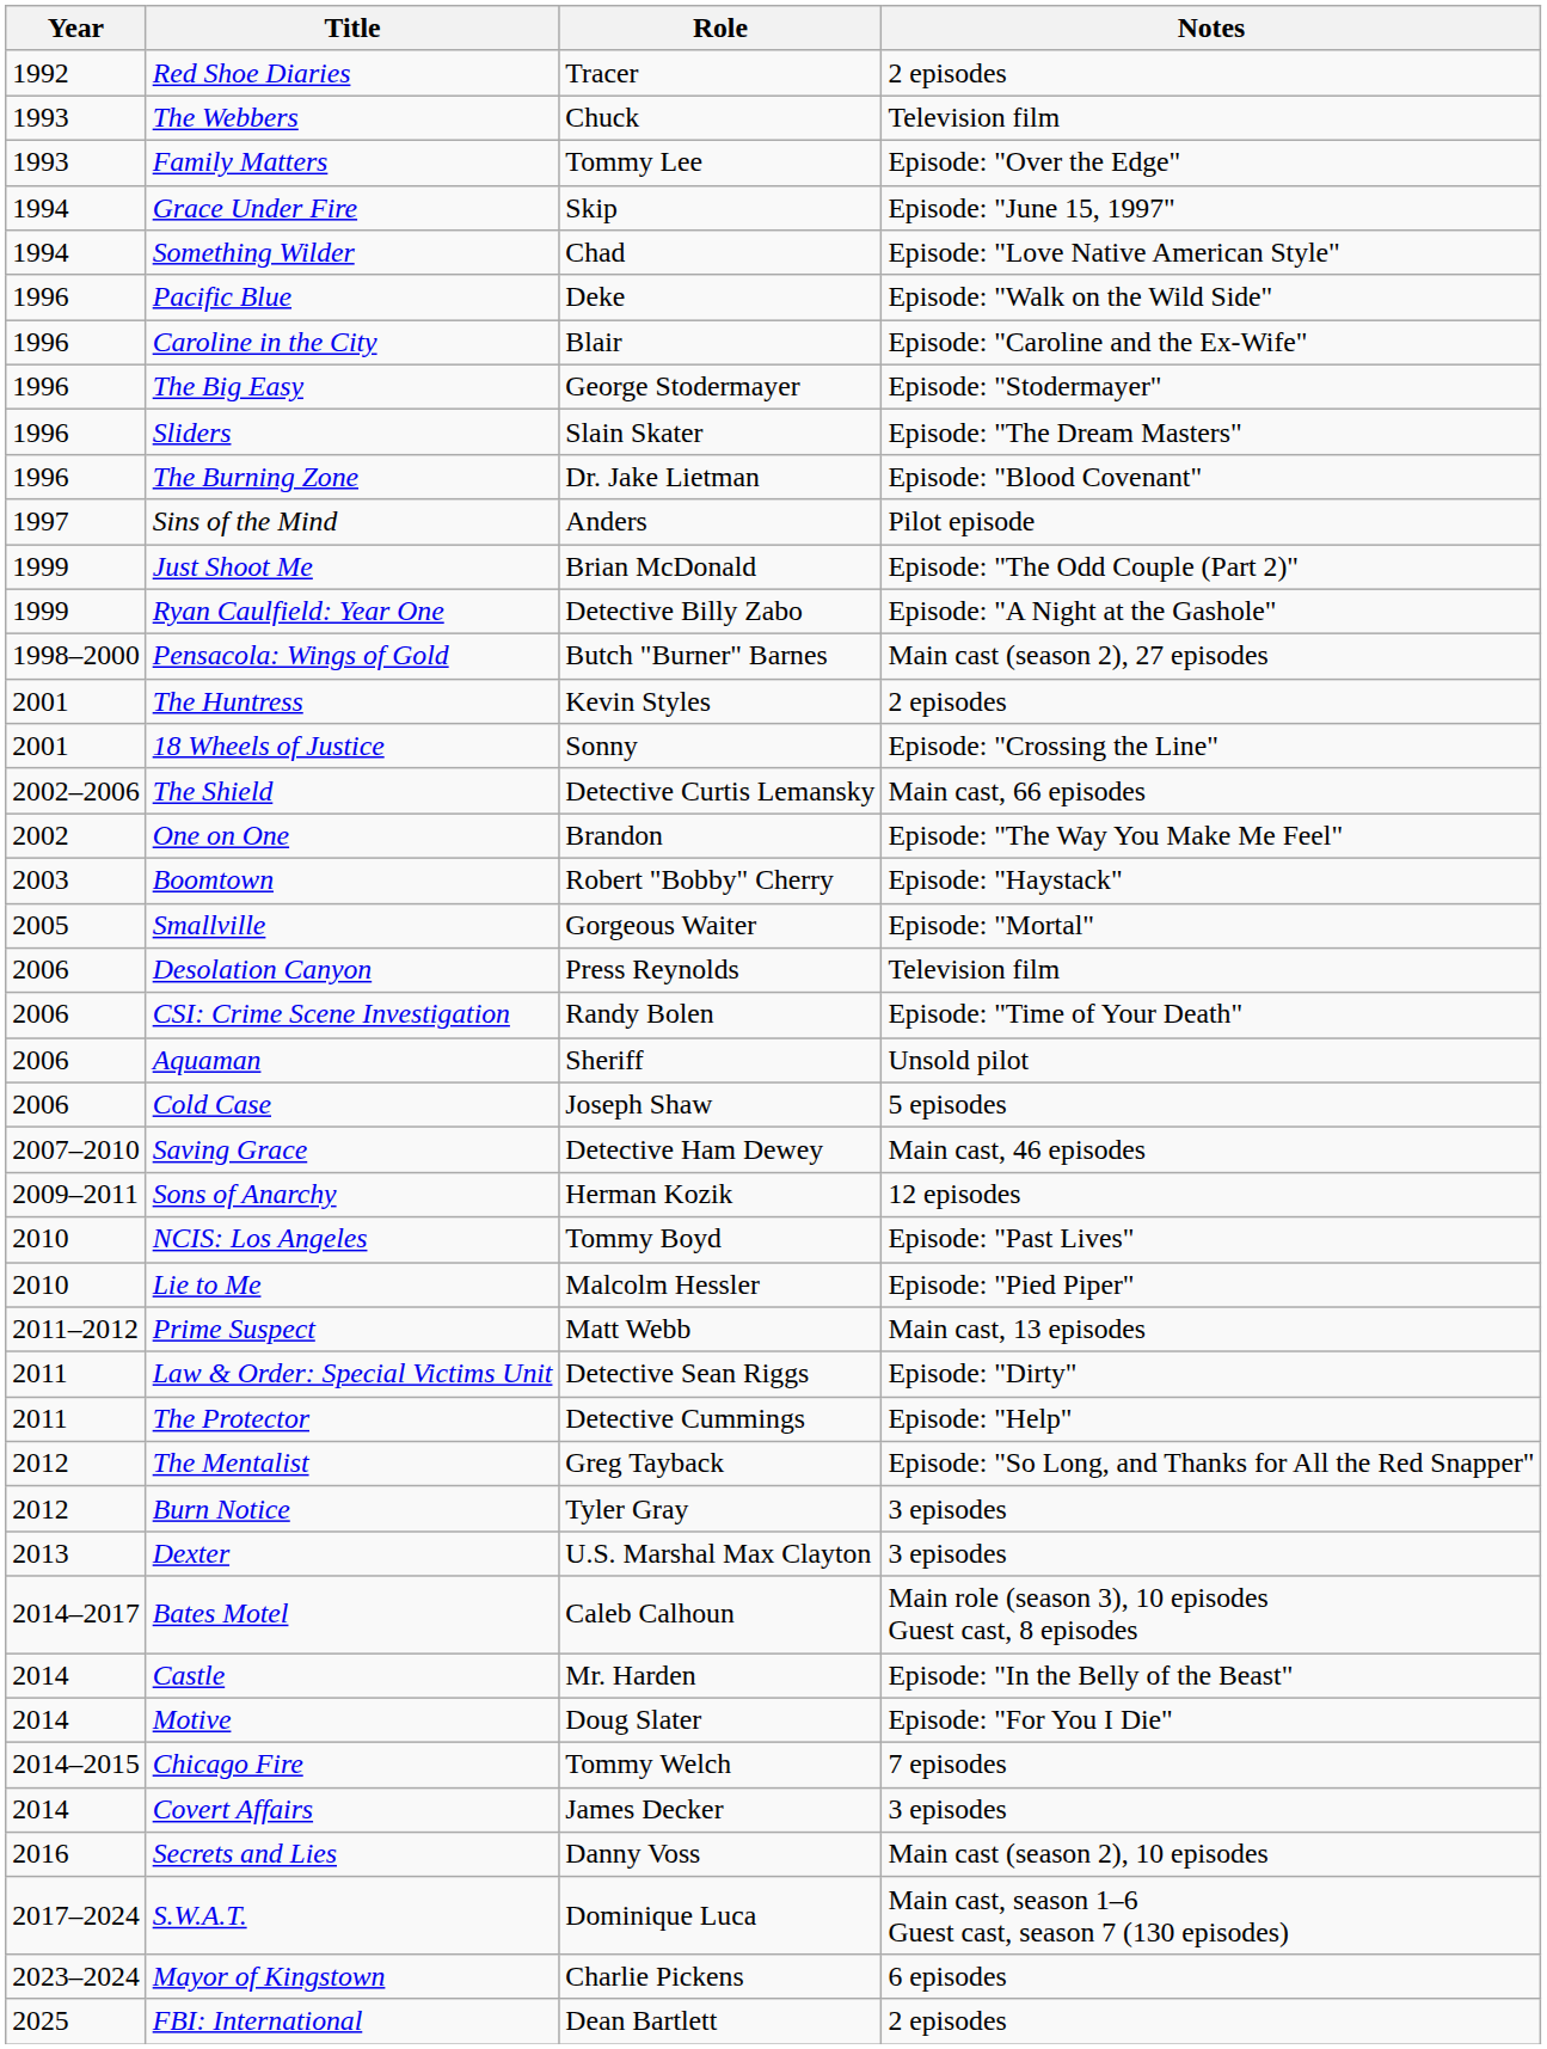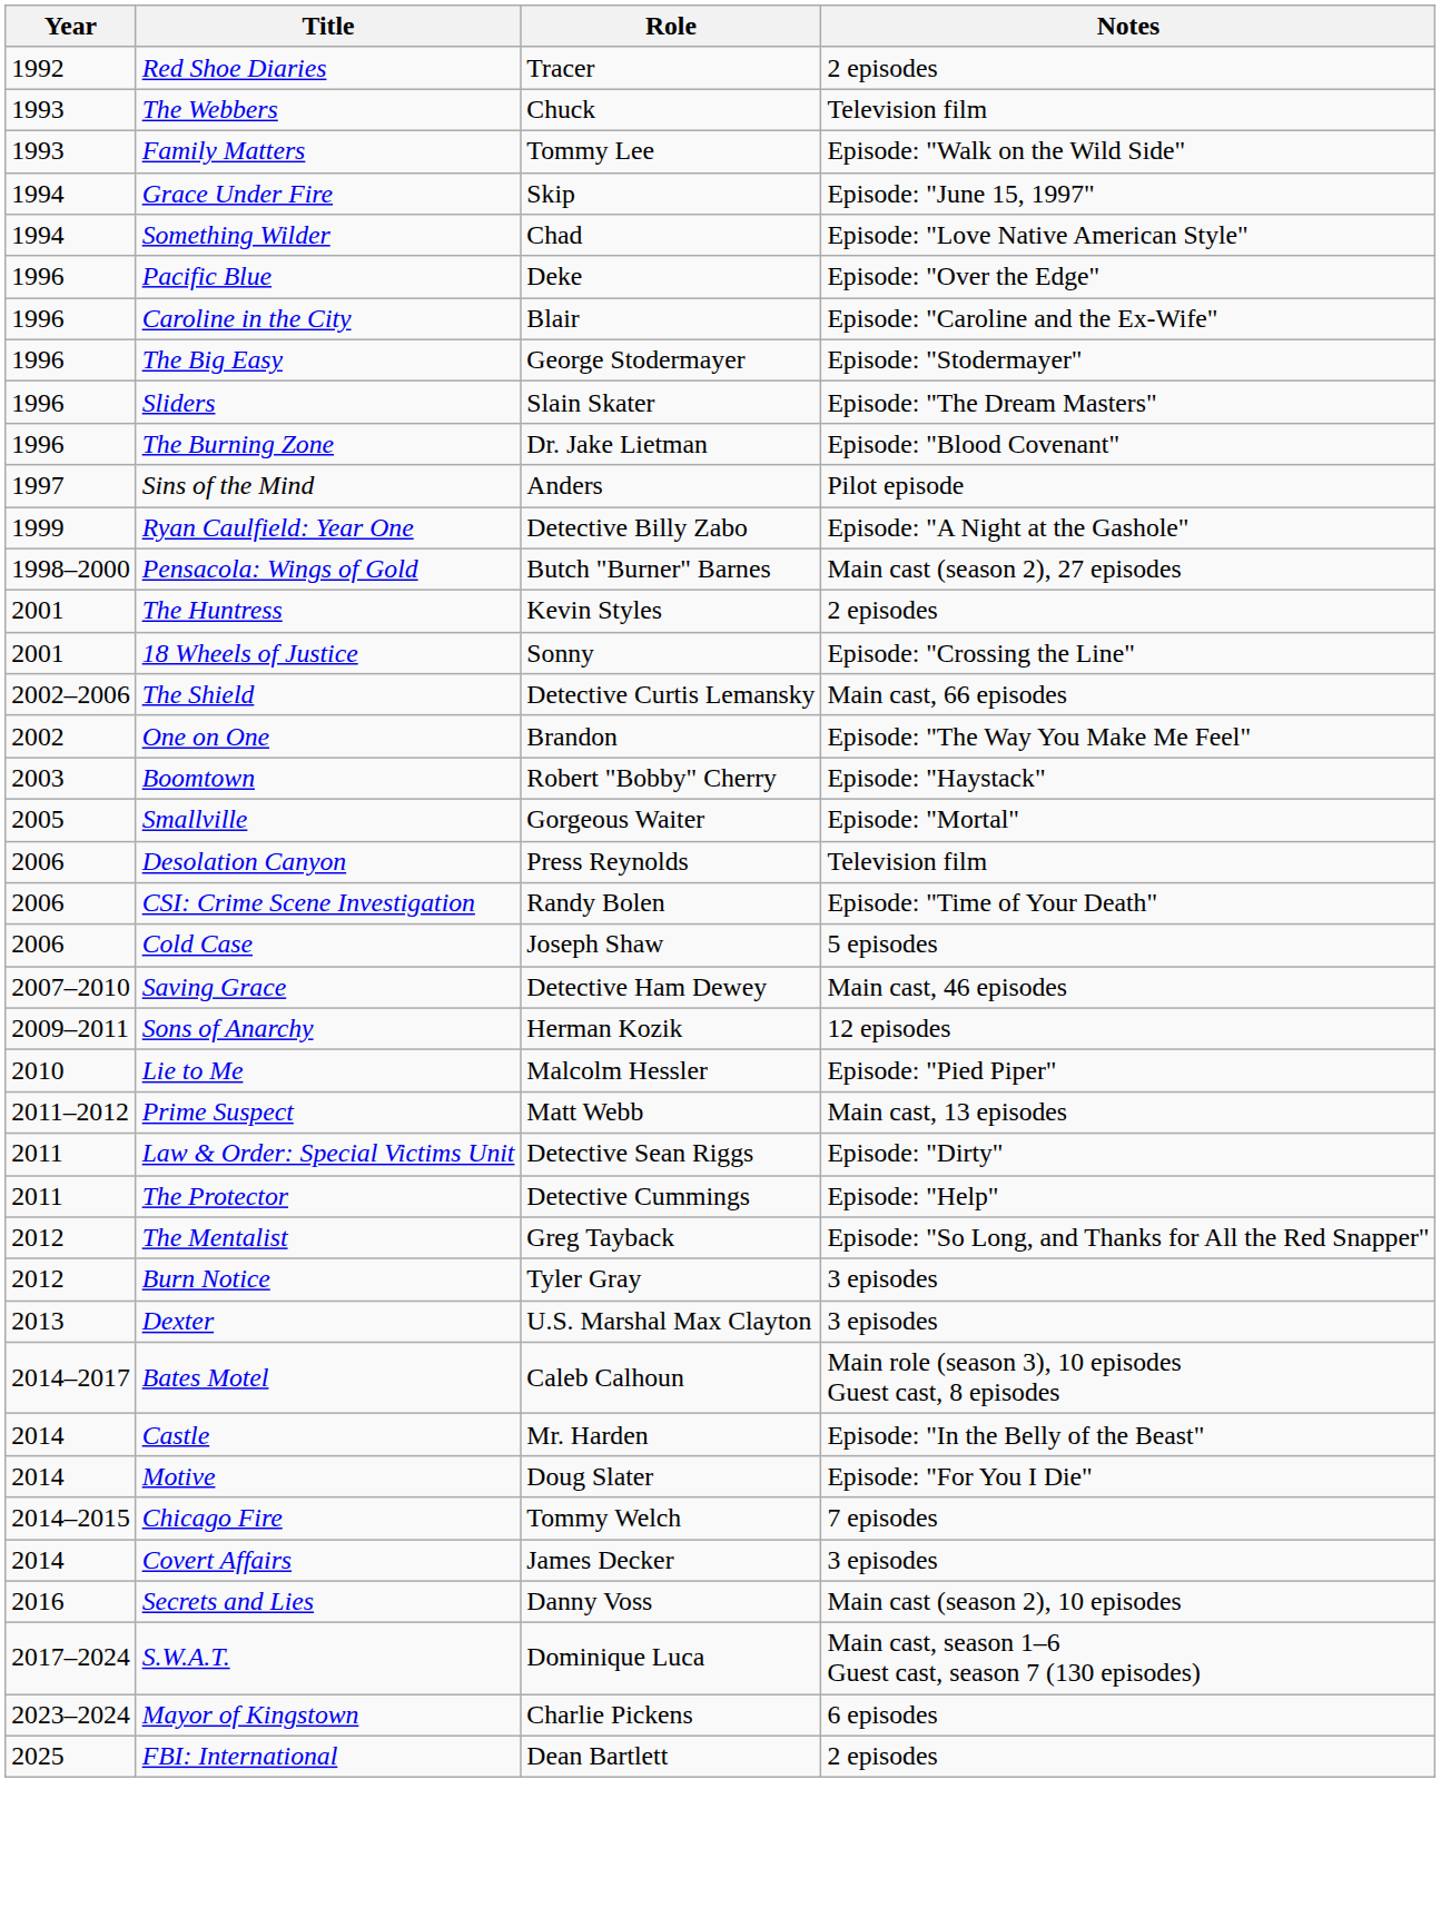Family Matters | Notes: Episode: "Over the Edge" -> Episode: "Walk on the Wild Side"
Pacific Blue | Notes: Episode: "Walk on the Wild Side" -> Episode: "Over the Edge"
- row: 1999 | Just Shoot Me | Brian McDonald | Episode: "The Odd Couple (Part 2)"
- row: 2006 | Aquaman | Sheriff | Unsold pilot
- row: 2010 | NCIS: Los Angeles | Tommy Boyd | Episode: "Past Lives"
